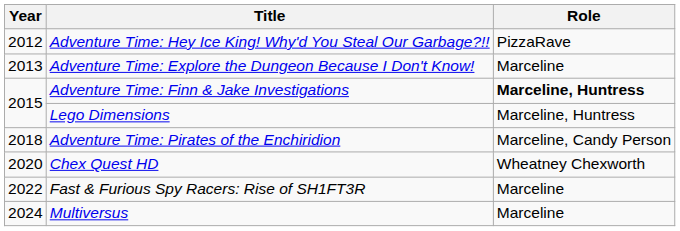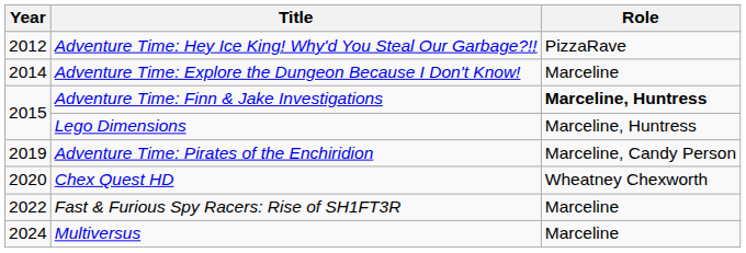Adventure Time: Explore the Dungeon Because I Don't Know! | Year: 2013 -> 2014
Adventure Time: Pirates of the Enchiridion | Year: 2018 -> 2019
